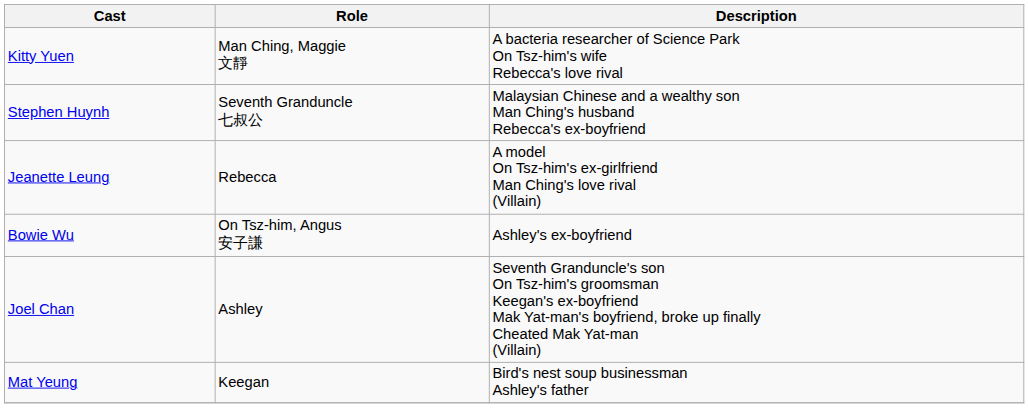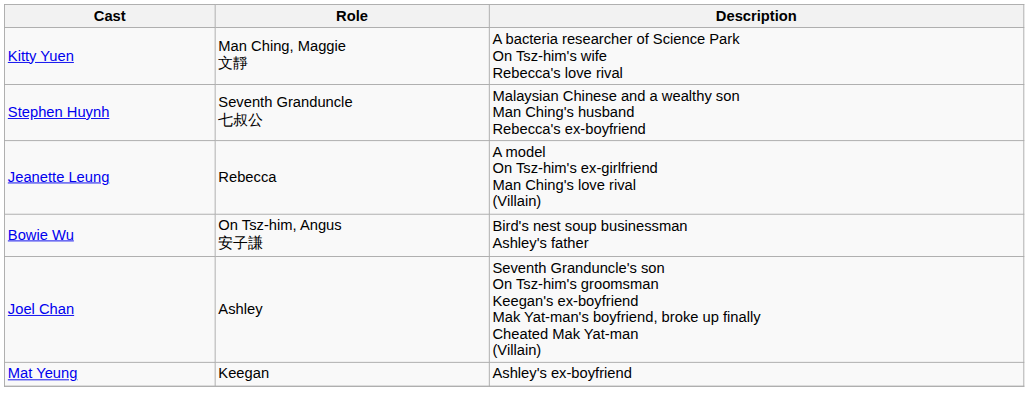Bowie Wu | Description: Ashley's ex-boyfriend -> Bird's nest soup businessman Ashley's father
Mat Yeung | Description: Bird's nest soup businessman Ashley's father -> Ashley's ex-boyfriend
